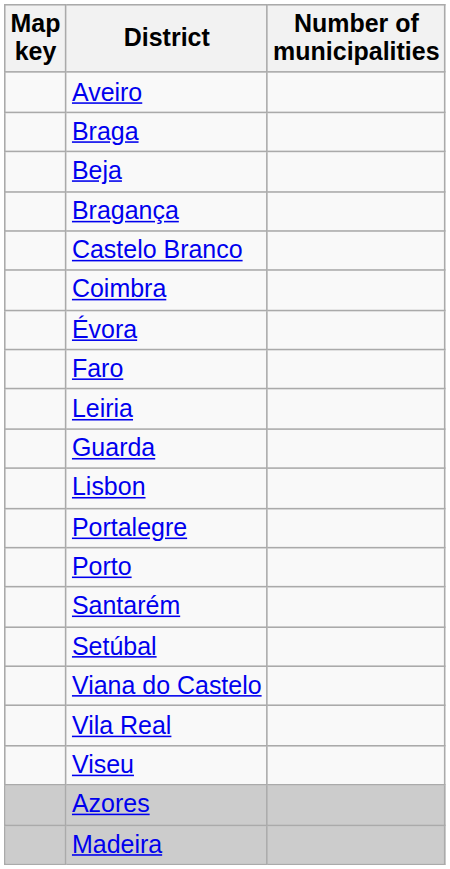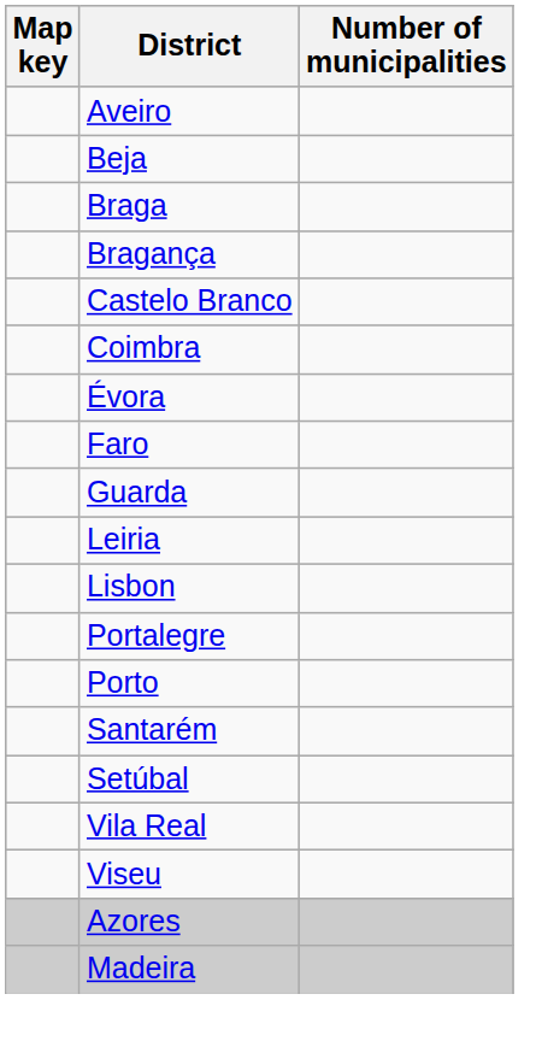rows swapped: Beja <-> Braga
rows swapped: Guarda <-> Leiria
- row: Viana do Castelo
